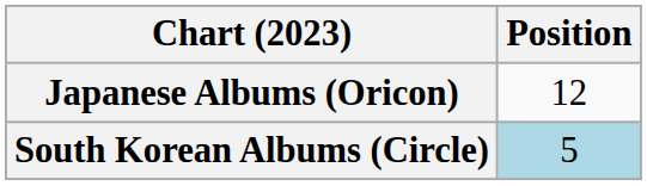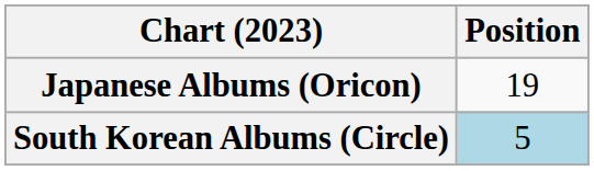Japanese Albums (Oricon) | Position: 12 -> 19
